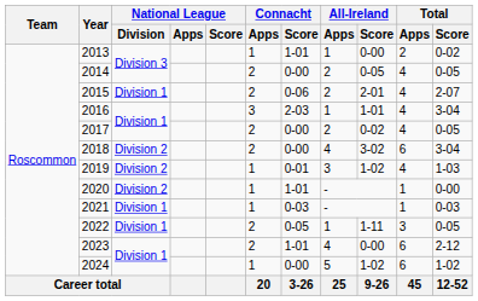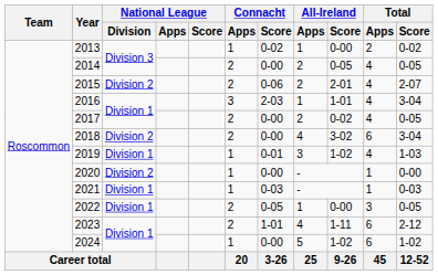2013 | Connacht / Score: 1-01 -> 0-02
2015 | National League / Division: Division 1 -> Division 2
2019 | National League / Division: Division 2 -> Division 1
2020 | Connacht / Score: 1-01 -> 0-00
2022 | All-Ireland / Score: 1-11 -> 0-00
2023 | All-Ireland / Score: 0-00 -> 1-11
